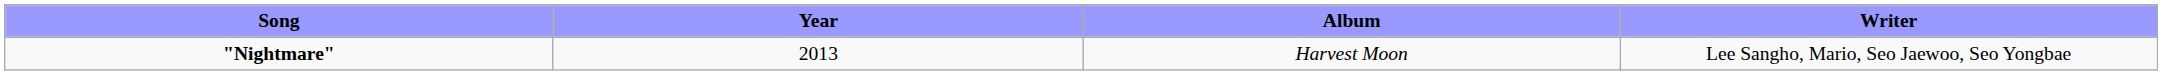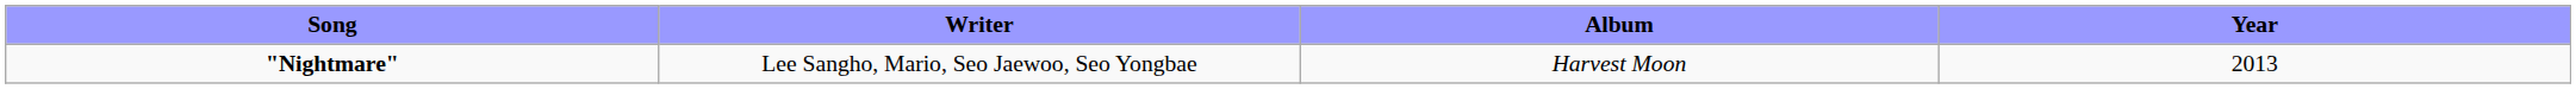columns swapped: Writer <-> Year
